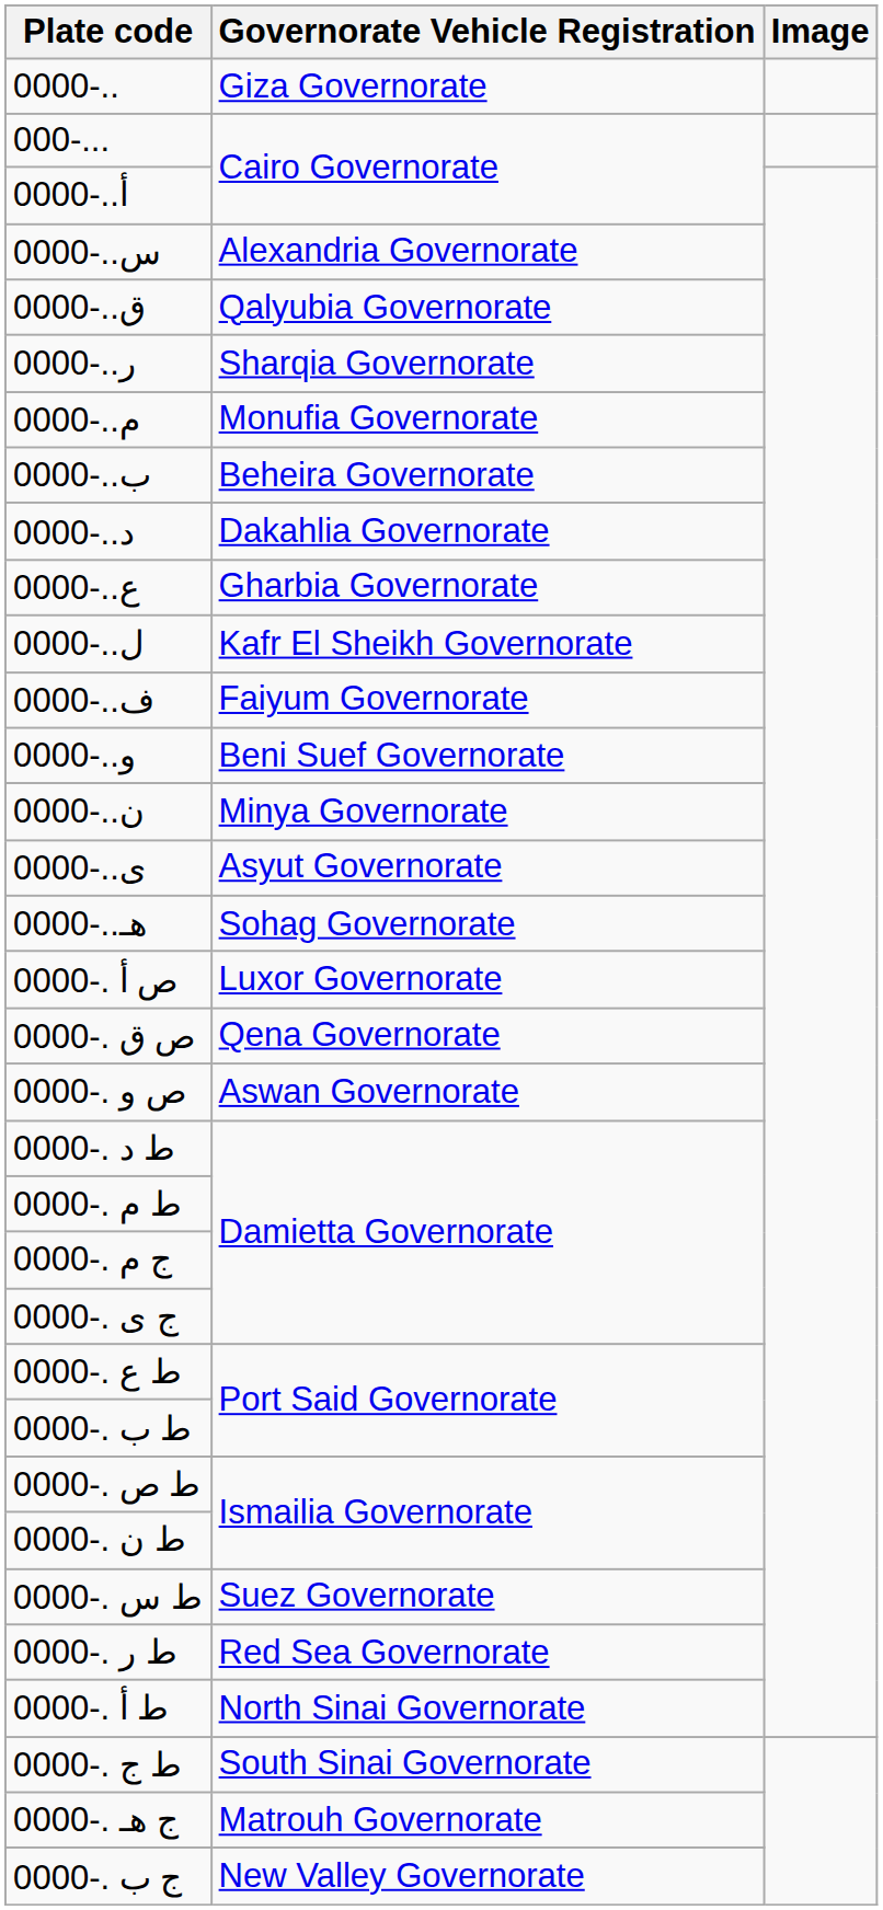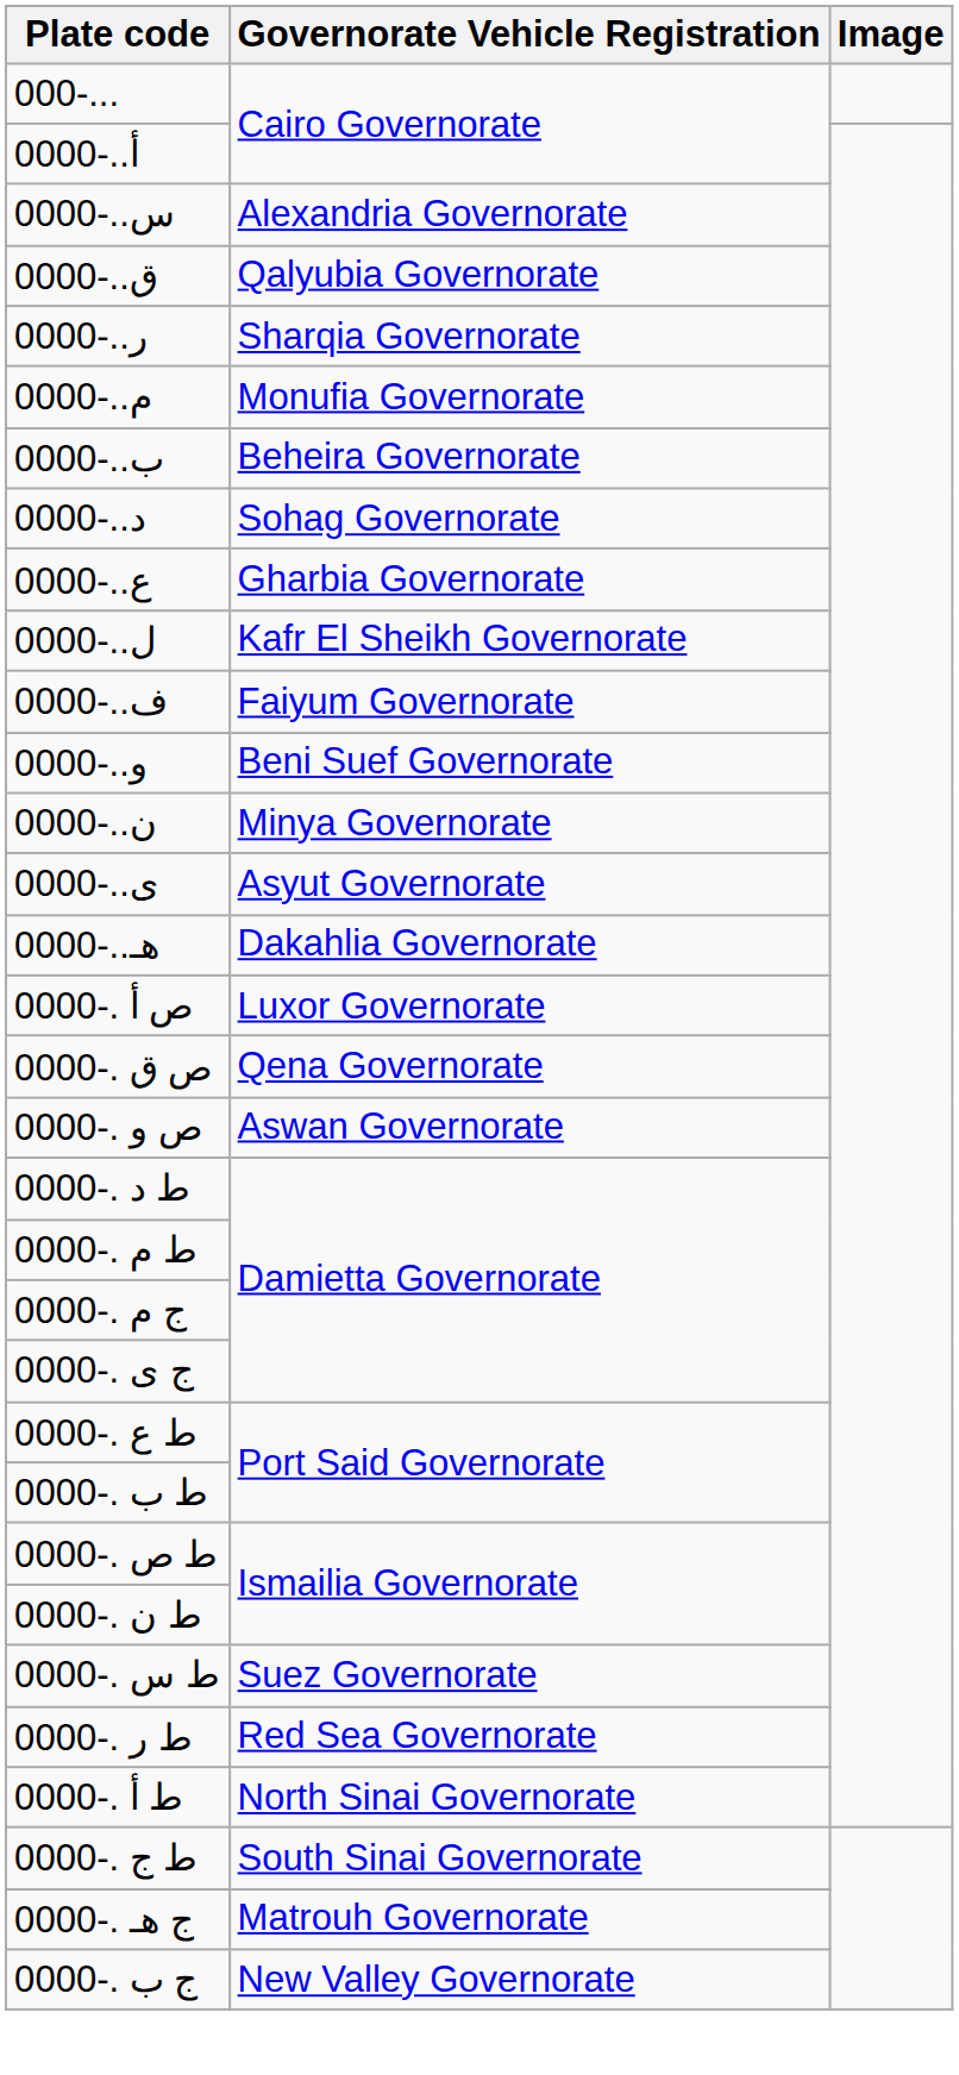- row: 0000-.. | Giza Governorate
0000-..د | Governorate Vehicle Registration: Dakahlia Governorate -> Sohag Governorate
0000-..هـ | Governorate Vehicle Registration: Sohag Governorate -> Dakahlia Governorate
